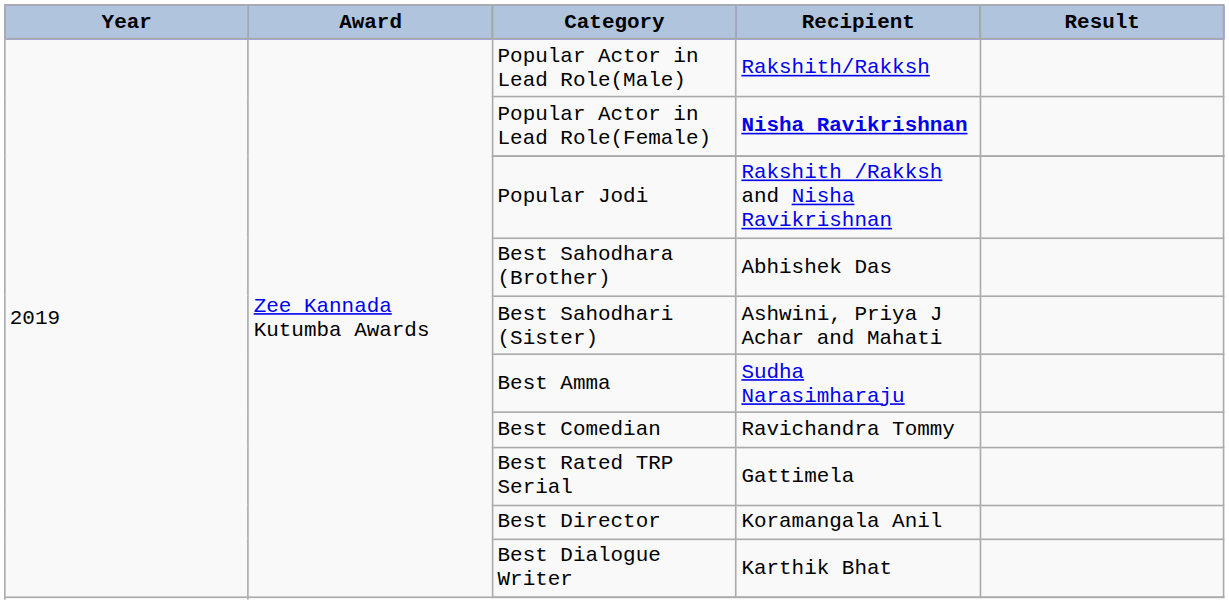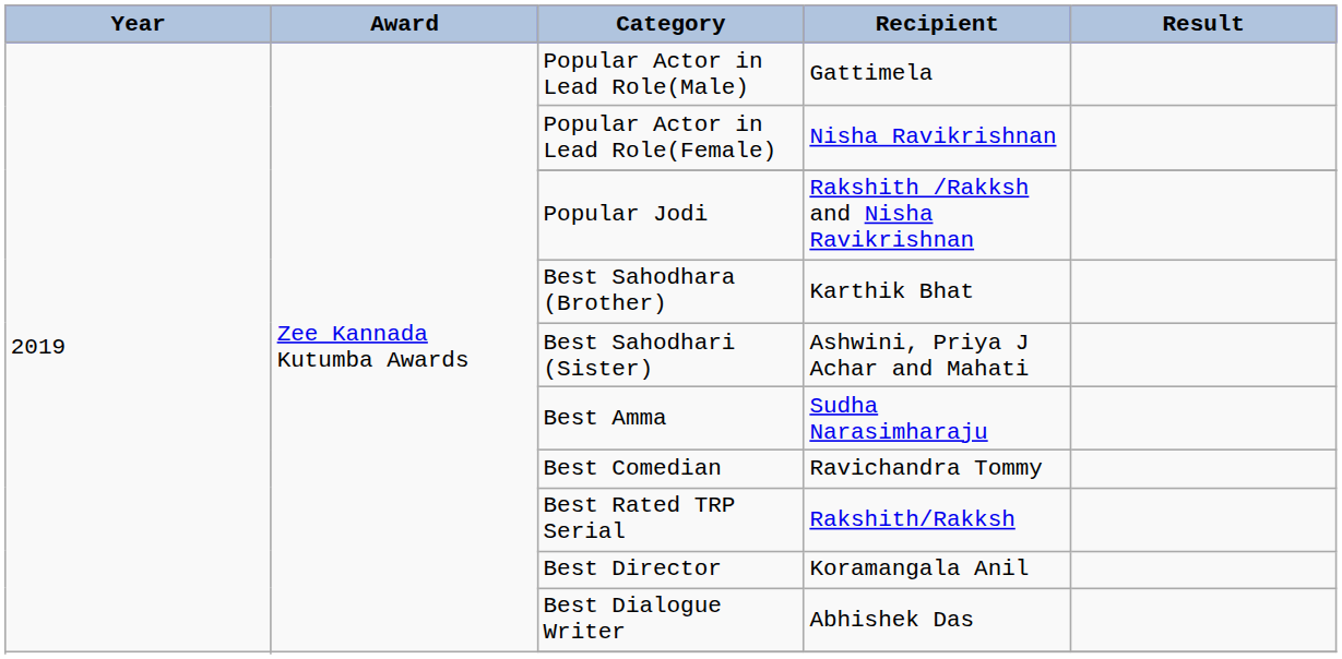Popular Actor in Lead Role(Male) | Recipient: Rakshith/Rakksh -> Gattimela
Popular Actor in Lead Role(Female) | Recipient: bold -> normal
Best Sahodhara (Brother) | Recipient: Abhishek Das -> Karthik Bhat
Best Rated TRP Serial | Recipient: Gattimela -> Rakshith/Rakksh
Best Dialogue Writer | Recipient: Karthik Bhat -> Abhishek Das
